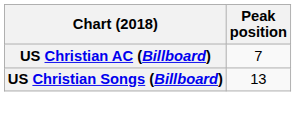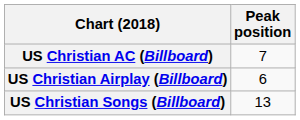+ row: US Christian Airplay (Billboard) | 6
